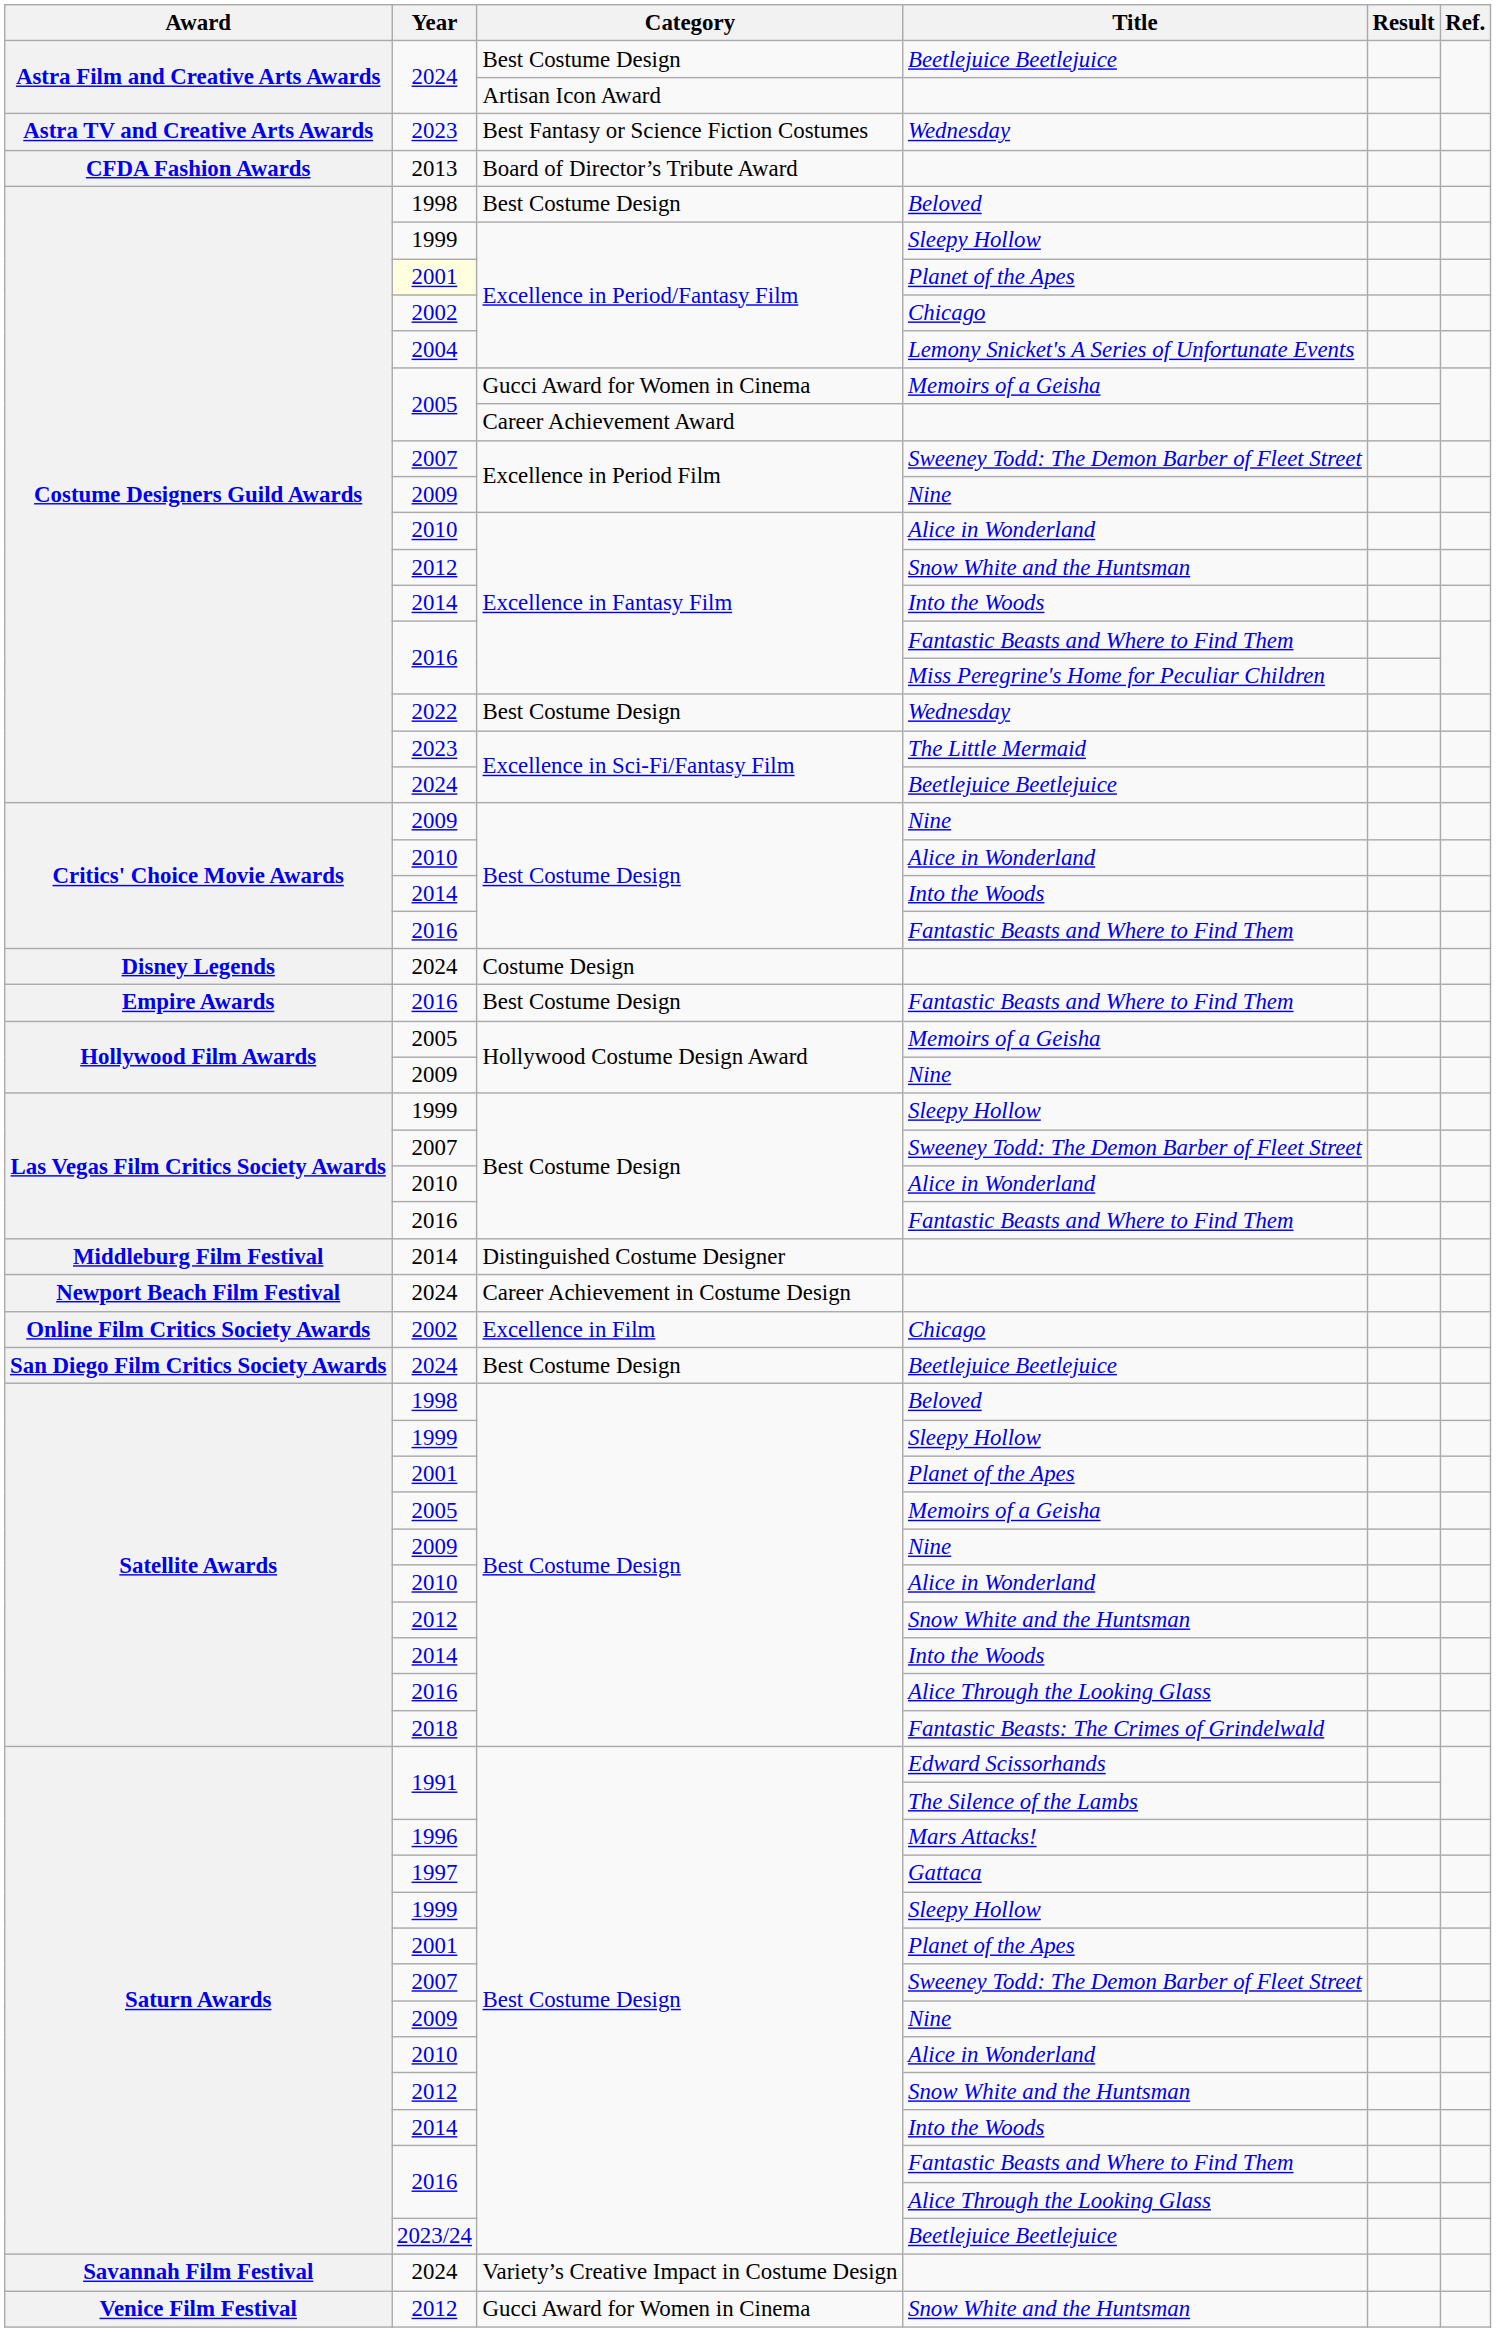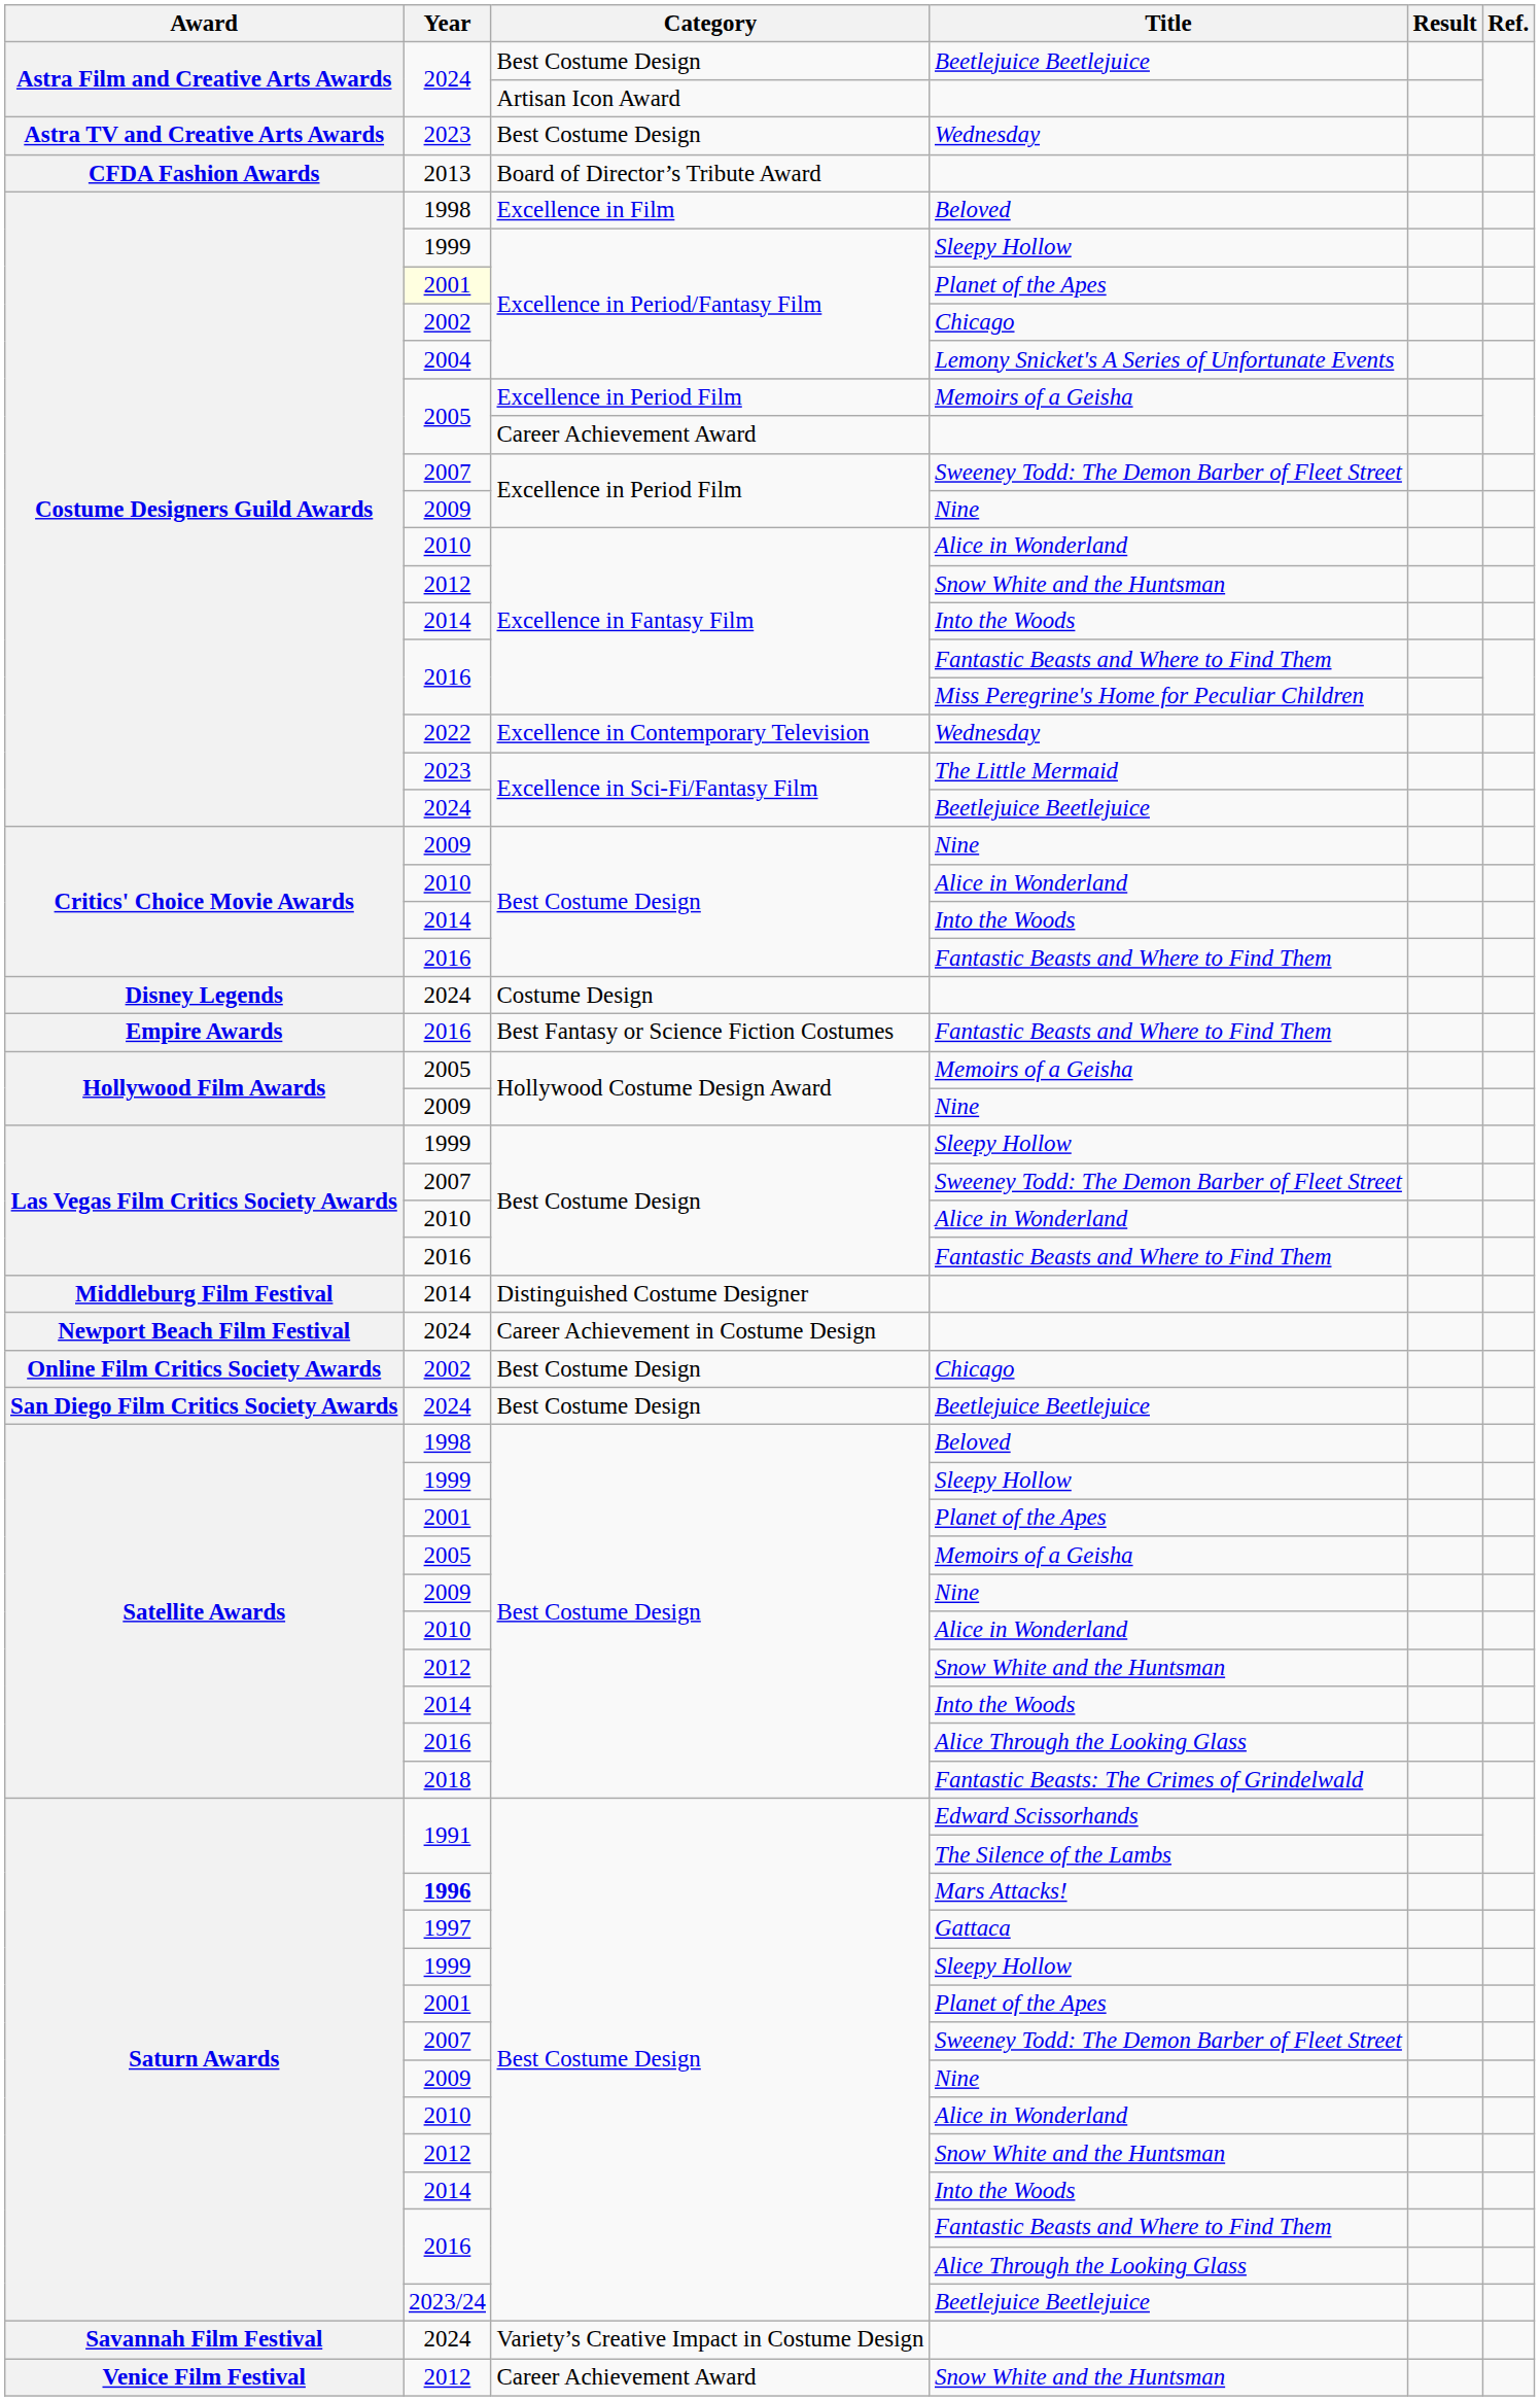Astra TV and Creative Arts Awards / Wednesday | Category: Best Fantasy or Science Fiction Costumes -> Best Costume Design
Costume Designers Guild Awards / Beloved | Category: Best Costume Design -> Excellence in Film
Costume Designers Guild Awards / Memoirs of a Geisha | Category: Gucci Award for Women in Cinema -> Excellence in Period Film
Costume Designers Guild Awards / Wednesday | Category: Best Costume Design -> Excellence in Contemporary Television
Empire Awards / Fantastic Beasts and Where to Find Them | Category: Best Costume Design -> Best Fantasy or Science Fiction Costumes
Online Film Critics Society Awards / Chicago | Category: Excellence in Film -> Best Costume Design
Mars Attacks! | Year: normal -> bold
Venice Film Festival / Snow White and the Huntsman | Category: Gucci Award for Women in Cinema -> Career Achievement Award
